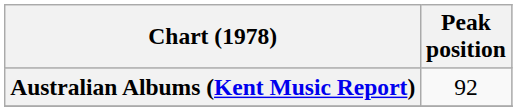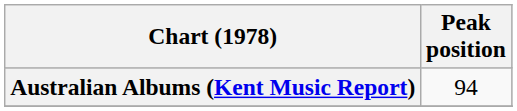Australian Albums (Kent Music Report) | Peak position: 92 -> 94
